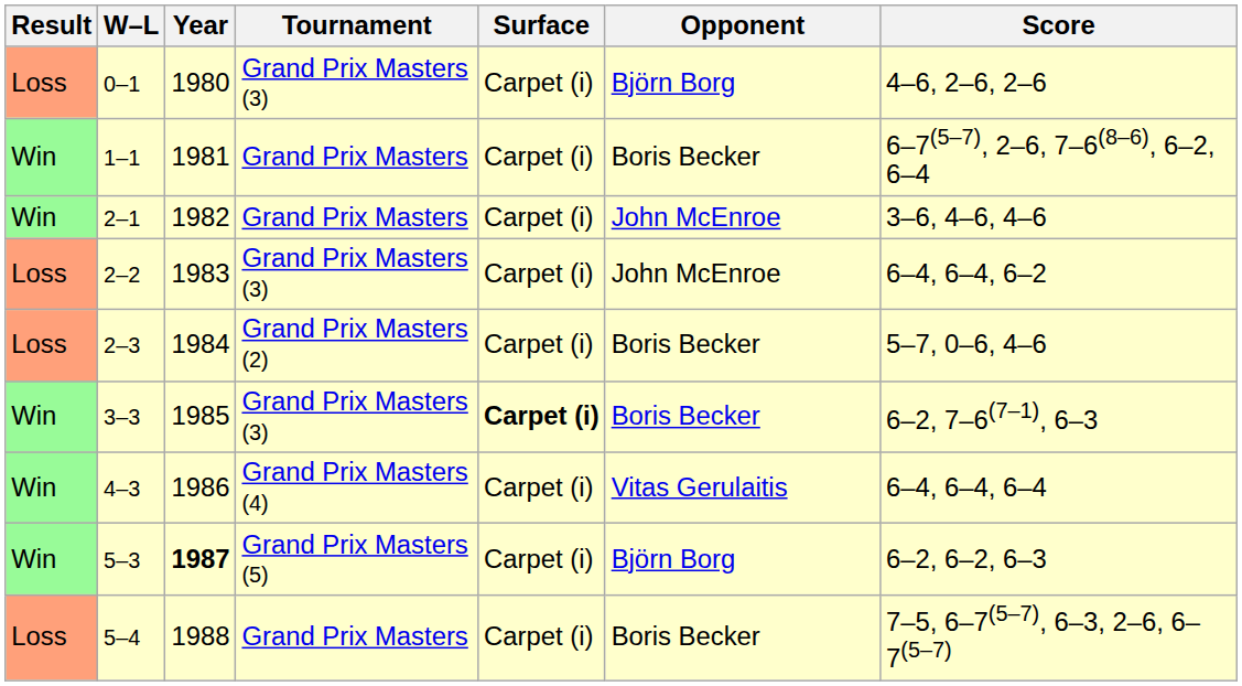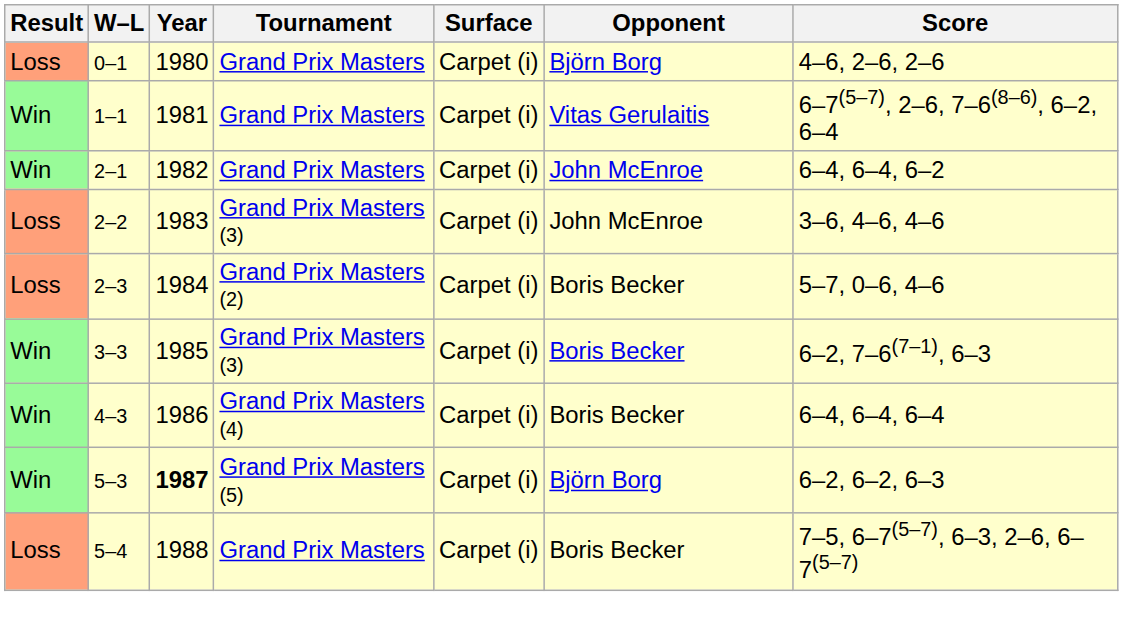0–1 | Tournament: Grand Prix Masters (3) -> Grand Prix Masters
1–1 | Opponent: Boris Becker -> Vitas Gerulaitis
2–1 | Score: 3–6, 4–6, 4–6 -> 6–4, 6–4, 6–2
2–2 | Score: 6–4, 6–4, 6–2 -> 3–6, 4–6, 4–6
3–3 | Surface: bold -> normal
4–3 | Opponent: Vitas Gerulaitis -> Boris Becker
